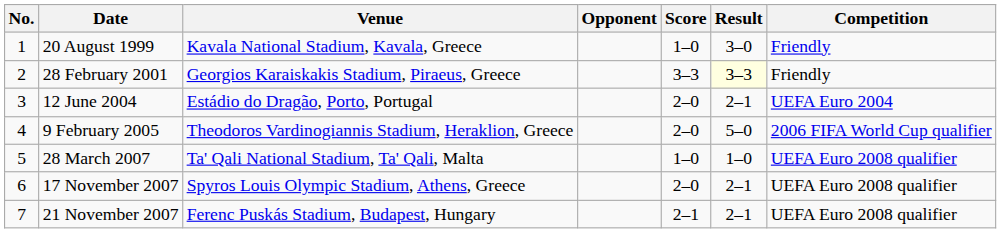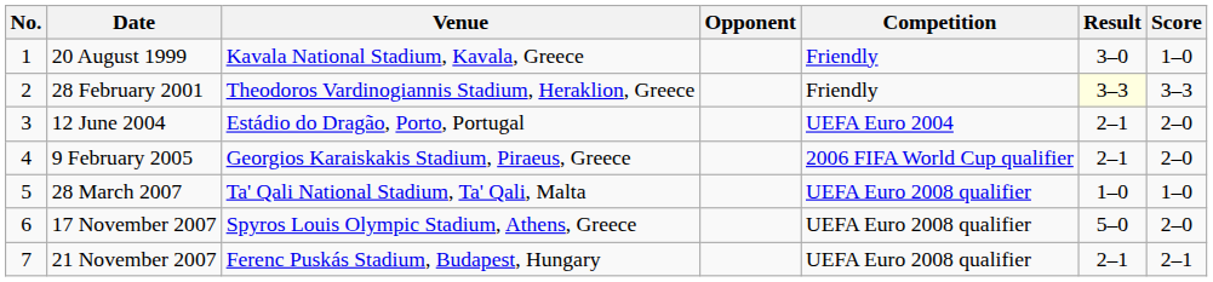columns swapped: Score <-> Competition
28 February 2001 | Venue: Georgios Karaiskakis Stadium, Piraeus, Greece -> Theodoros Vardinogiannis Stadium, Heraklion, Greece
9 February 2005 | Venue: Theodoros Vardinogiannis Stadium, Heraklion, Greece -> Georgios Karaiskakis Stadium, Piraeus, Greece
9 February 2005 | Result: 5–0 -> 2–1
17 November 2007 | Result: 2–1 -> 5–0
